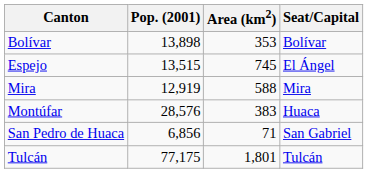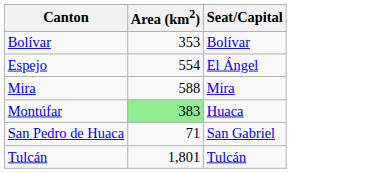- column: Pop. (2001) | 13,898 | 13,515 | 12,919 | 28,576 | 6,856 | 77,175
Espejo | Area (km2): 745 -> 554
Montúfar | Area (km2): no background -> lightgreen background
